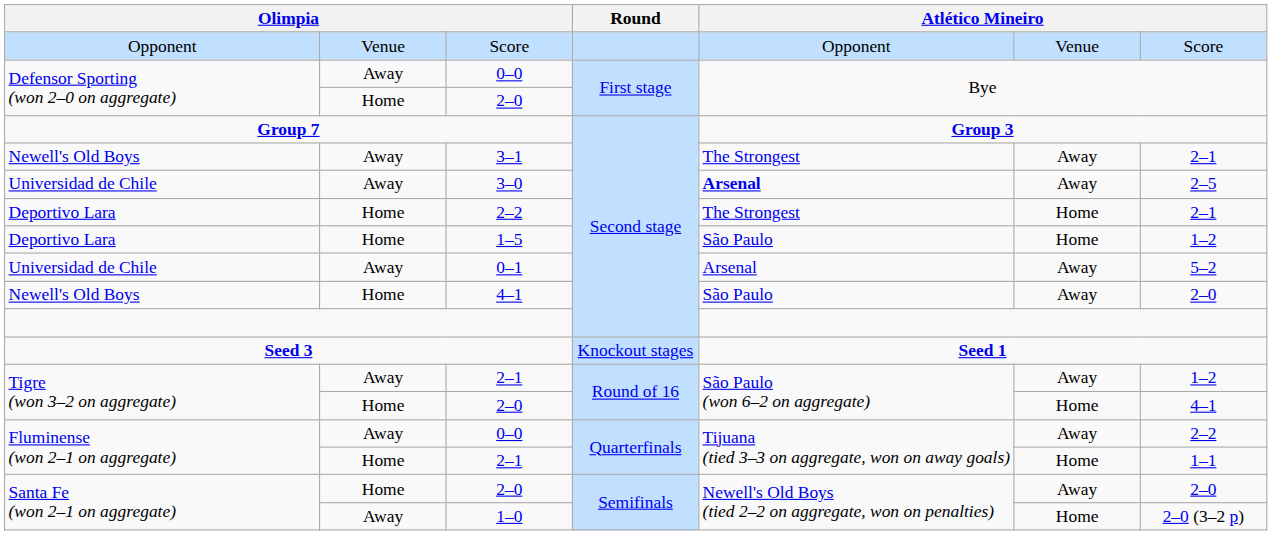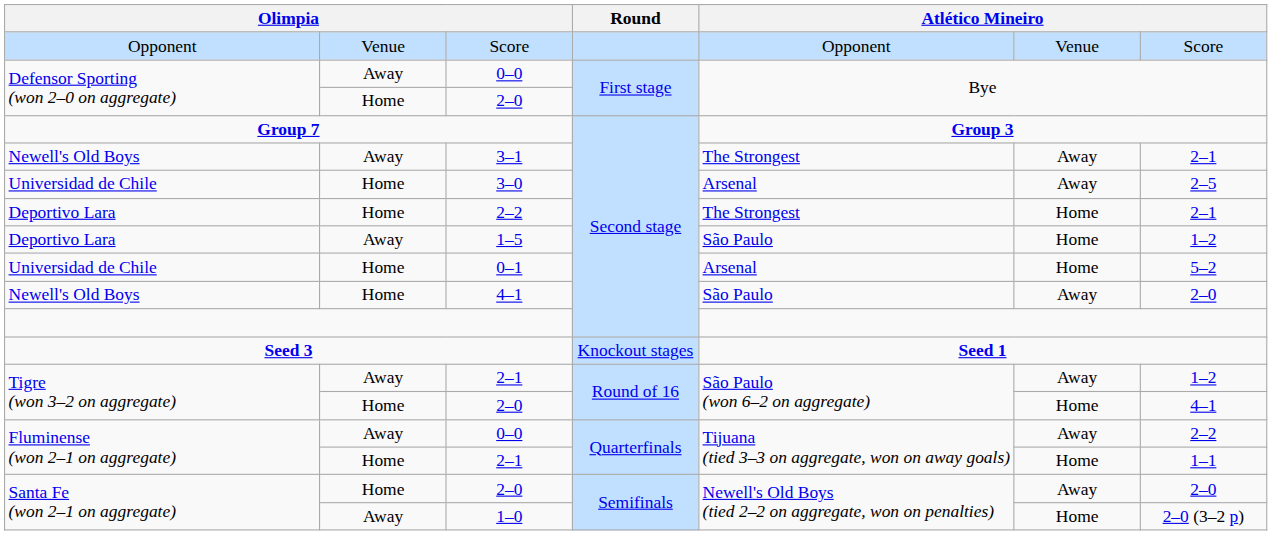3–0 | column 2: Away -> Home
3–0 | column 5: bold -> normal
1–5 | column 2: Home -> Away
0–1 | column 2: Away -> Home
0–1 | column 6: Away -> Home
